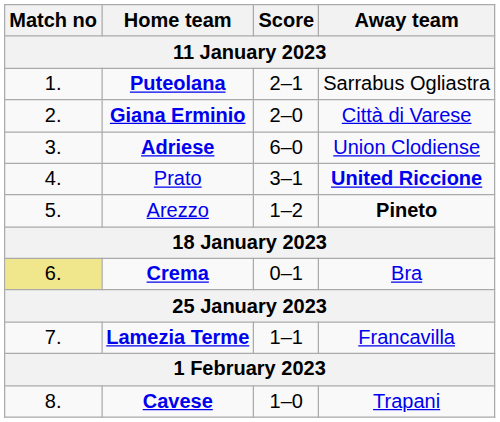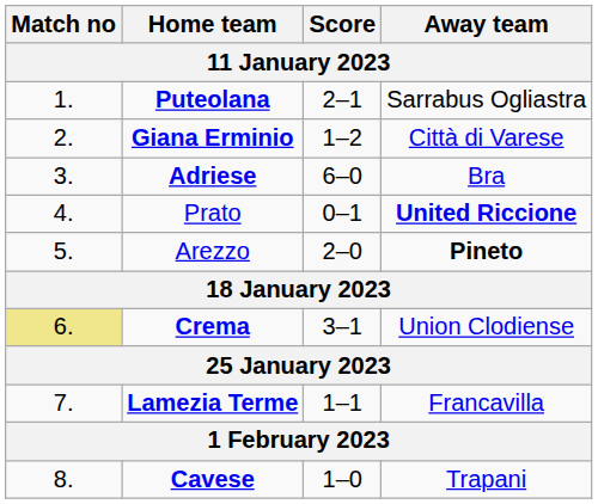Giana Erminio | Score: 2–0 -> 1–2
Adriese | Away team: Union Clodiense -> Bra
Prato | Score: 3–1 -> 0–1
Arezzo | Score: 1–2 -> 2–0
Crema | Score: 0–1 -> 3–1
Crema | Away team: Bra -> Union Clodiense
